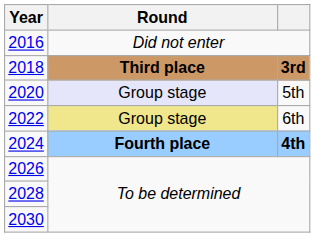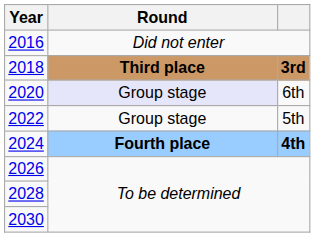2020 | column 3: 5th -> 6th
2022 | Round: khaki background -> no background
2022 | column 3: 6th -> 5th
